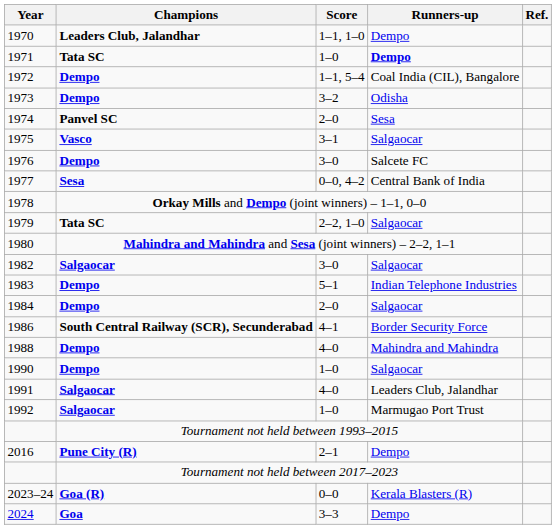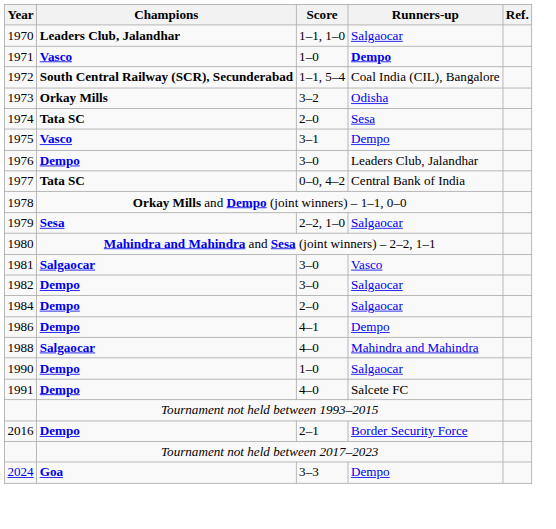1970 | Runners-up: Dempo -> Salgaocar
1971 | Champions: Tata SC -> Vasco
1972 | Champions: Dempo -> South Central Railway (SCR), Secunderabad
1973 | Champions: Dempo -> Orkay Mills
1974 | Champions: Panvel SC -> Tata SC
1975 | Runners-up: Salgaocar -> Dempo
1976 | Runners-up: Salcete FC -> Leaders Club, Jalandhar
1977 | Champions: Sesa -> Tata SC
1979 | Champions: Tata SC -> Sesa
+ row: 1981 | Salgaocar | 3–0 | Vasco
1982 | Champions: Salgaocar -> Dempo
- row: 1983 | Dempo | 5–1 | Indian Telephone Industries
1986 | Champions: South Central Railway (SCR), Secunderabad -> Dempo
1986 | Runners-up: Border Security Force -> Dempo
1988 | Champions: Dempo -> Salgaocar
1991 | Champions: Salgaocar -> Dempo
1991 | Runners-up: Leaders Club, Jalandhar -> Salcete FC
- row: 1992 | Salgaocar | 1–0 | Marmugao Port Trust
2016 | Champions: Pune City (R) -> Dempo
2016 | Runners-up: Dempo -> Border Security Force
- row: 2023–24 | Goa (R) | 0–0 | Kerala Blasters (R)
